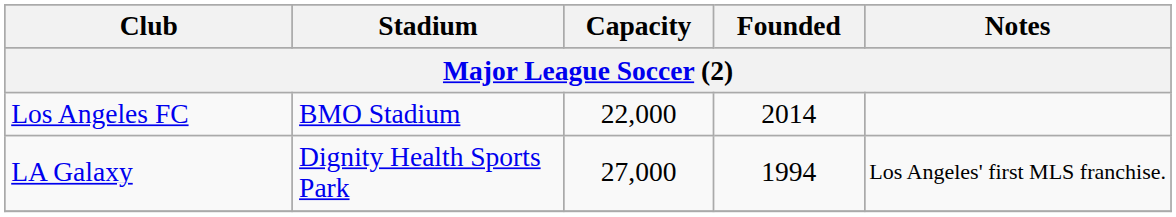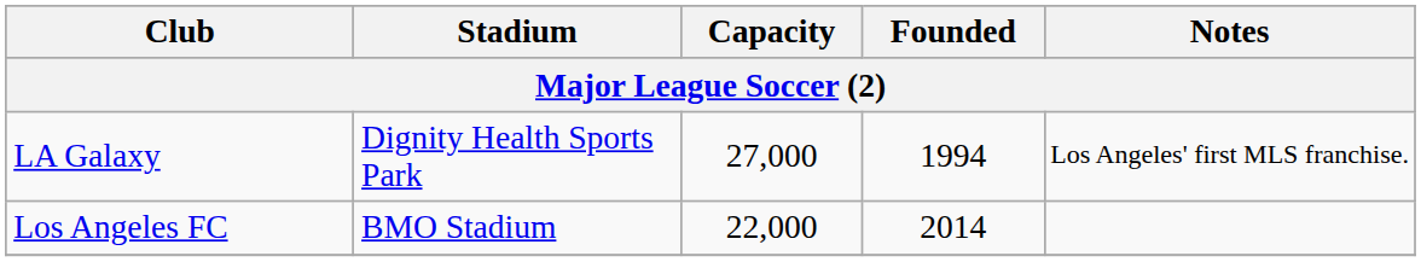rows swapped: LA Galaxy <-> Los Angeles FC
